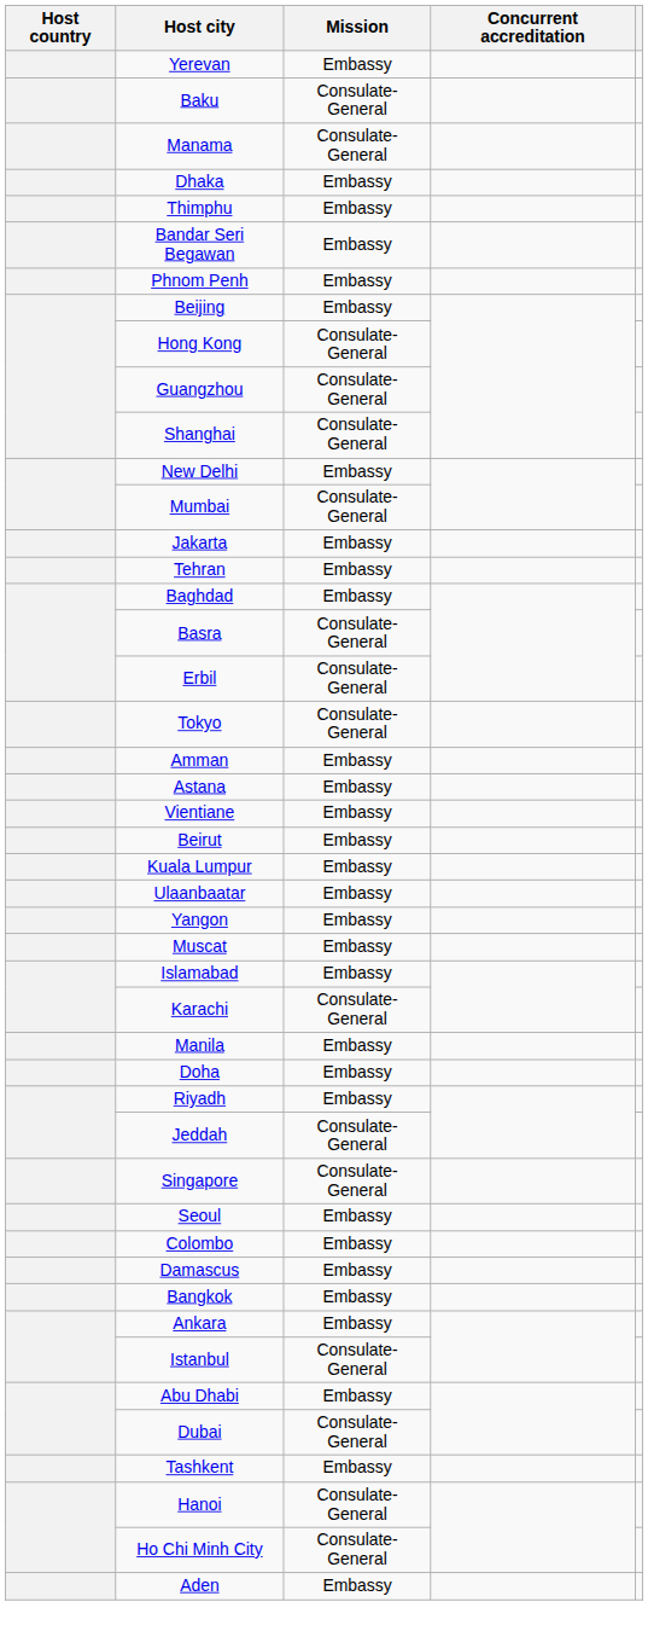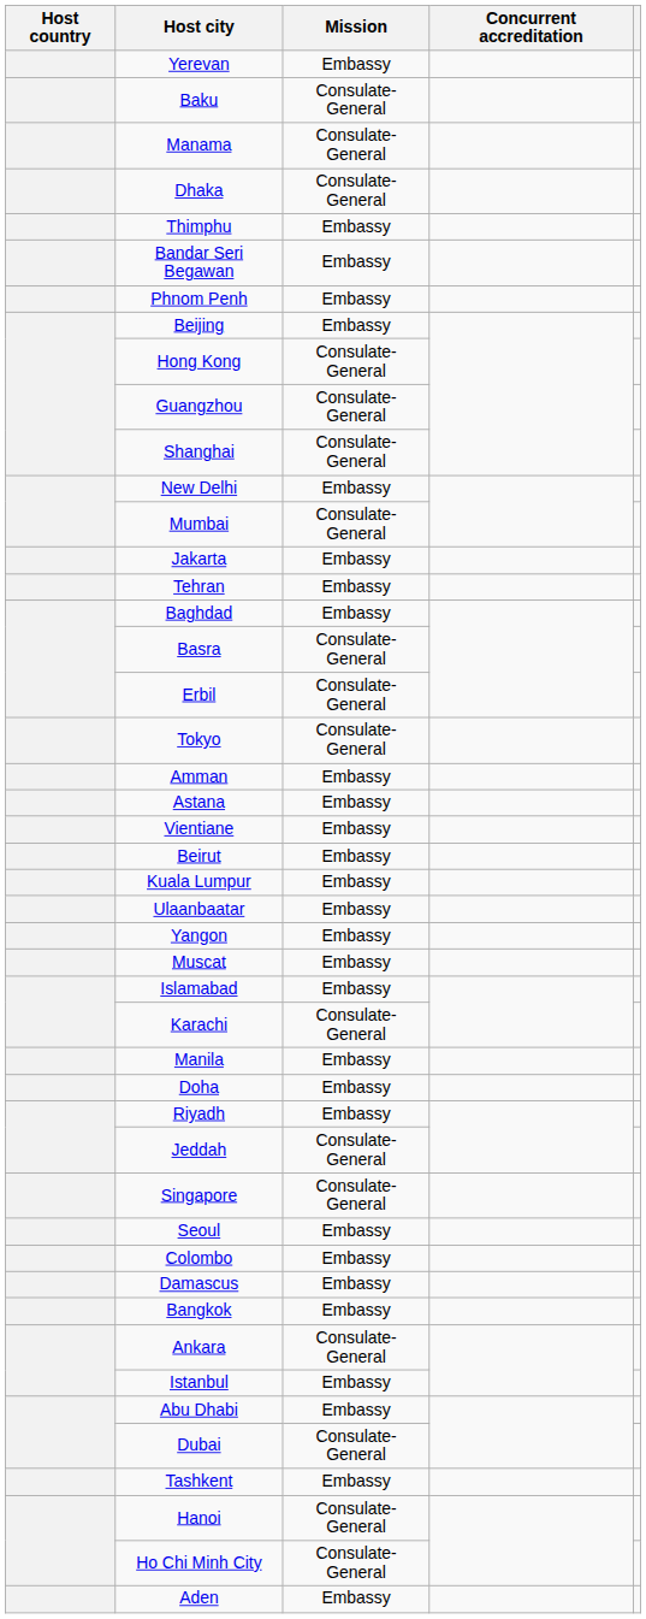Dhaka | Mission: Embassy -> Consulate-General
Ankara | Mission: Embassy -> Consulate-General
Istanbul | Mission: Consulate-General -> Embassy
